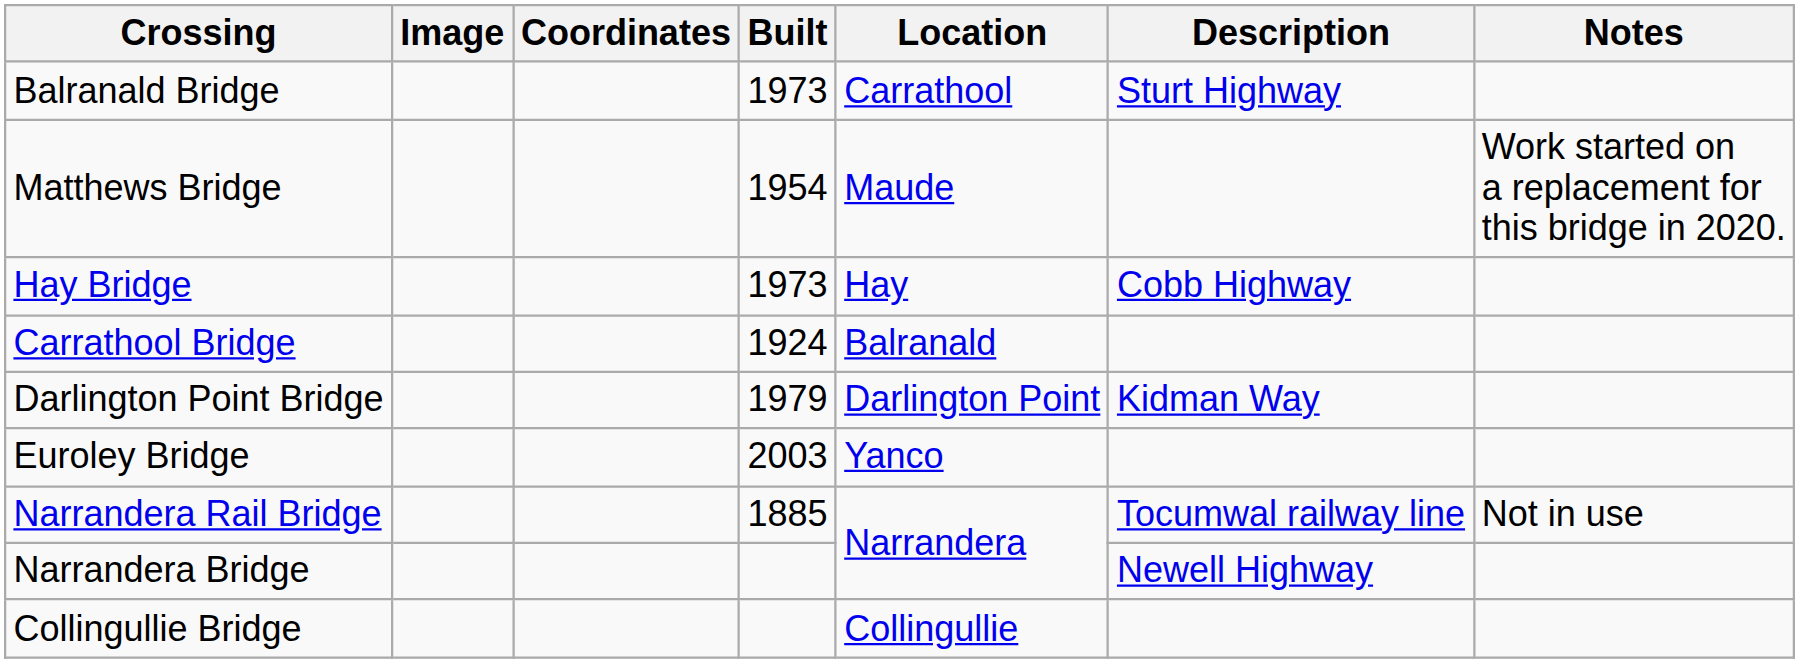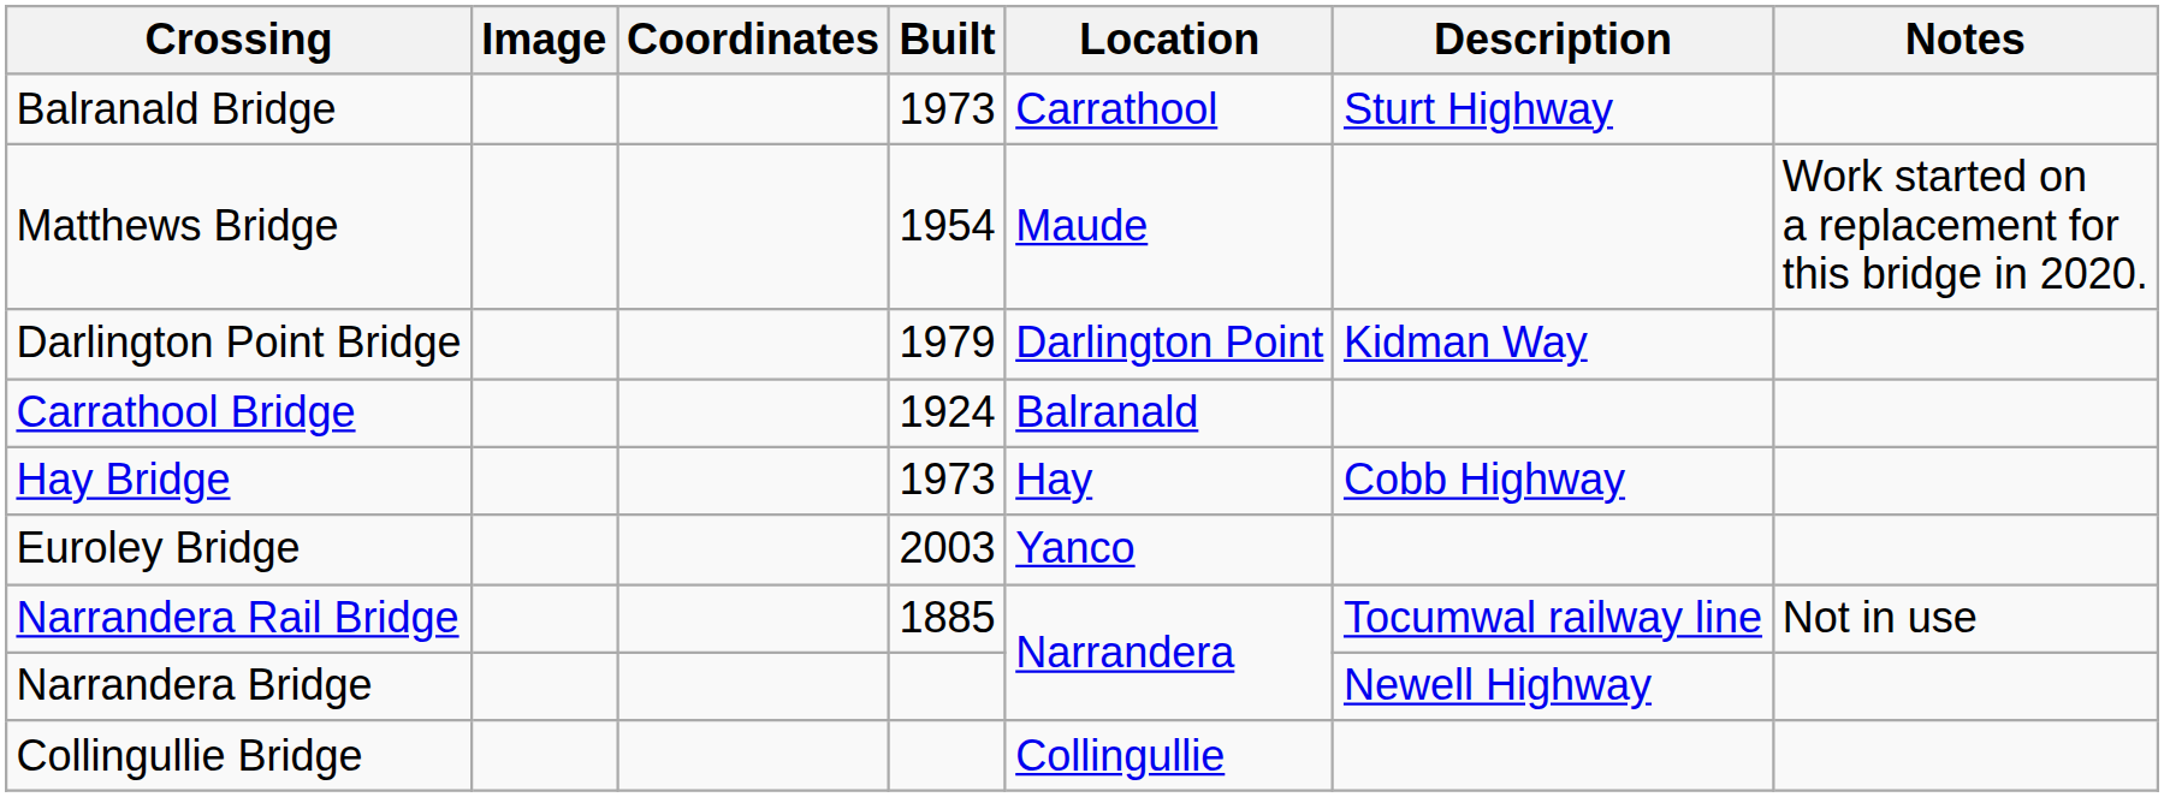rows swapped: Hay Bridge <-> Darlington Point Bridge
